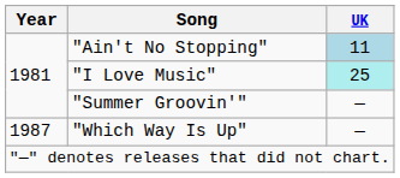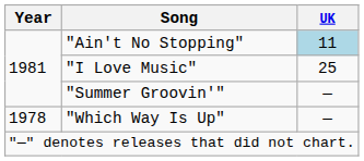"I Love Music" | UK: paleturquoise background -> no background
"Which Way Is Up" | Year: 1987 -> 1978
